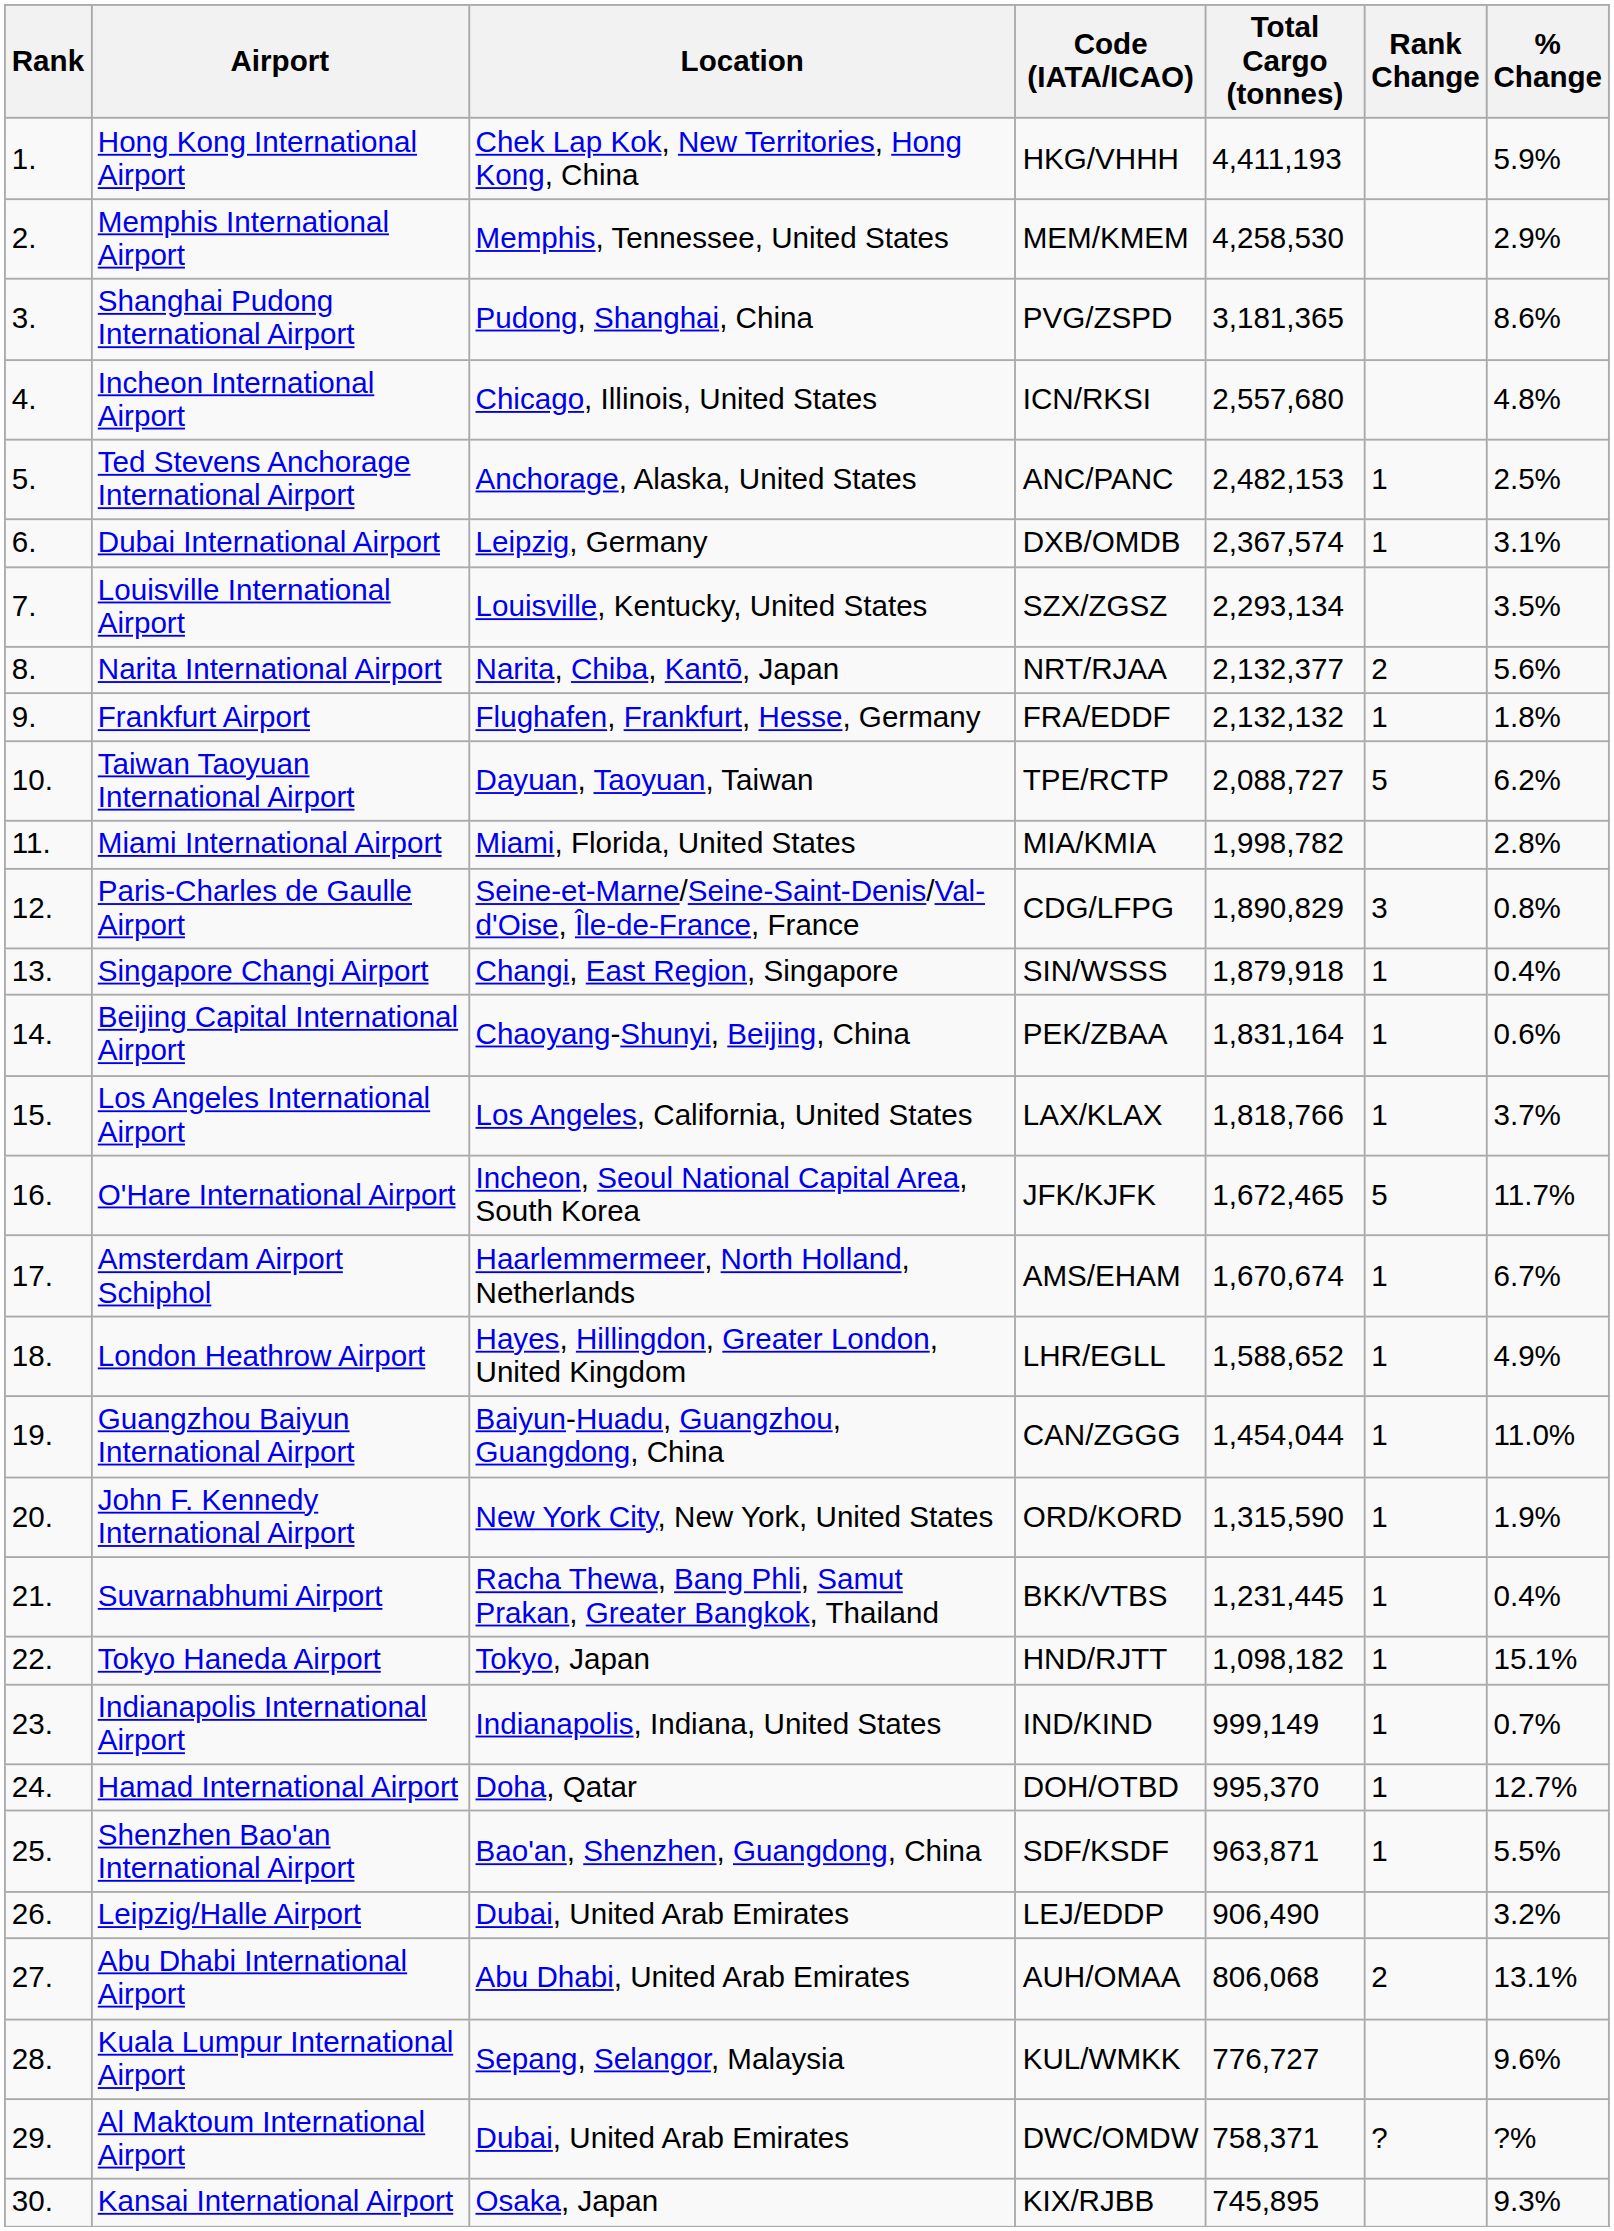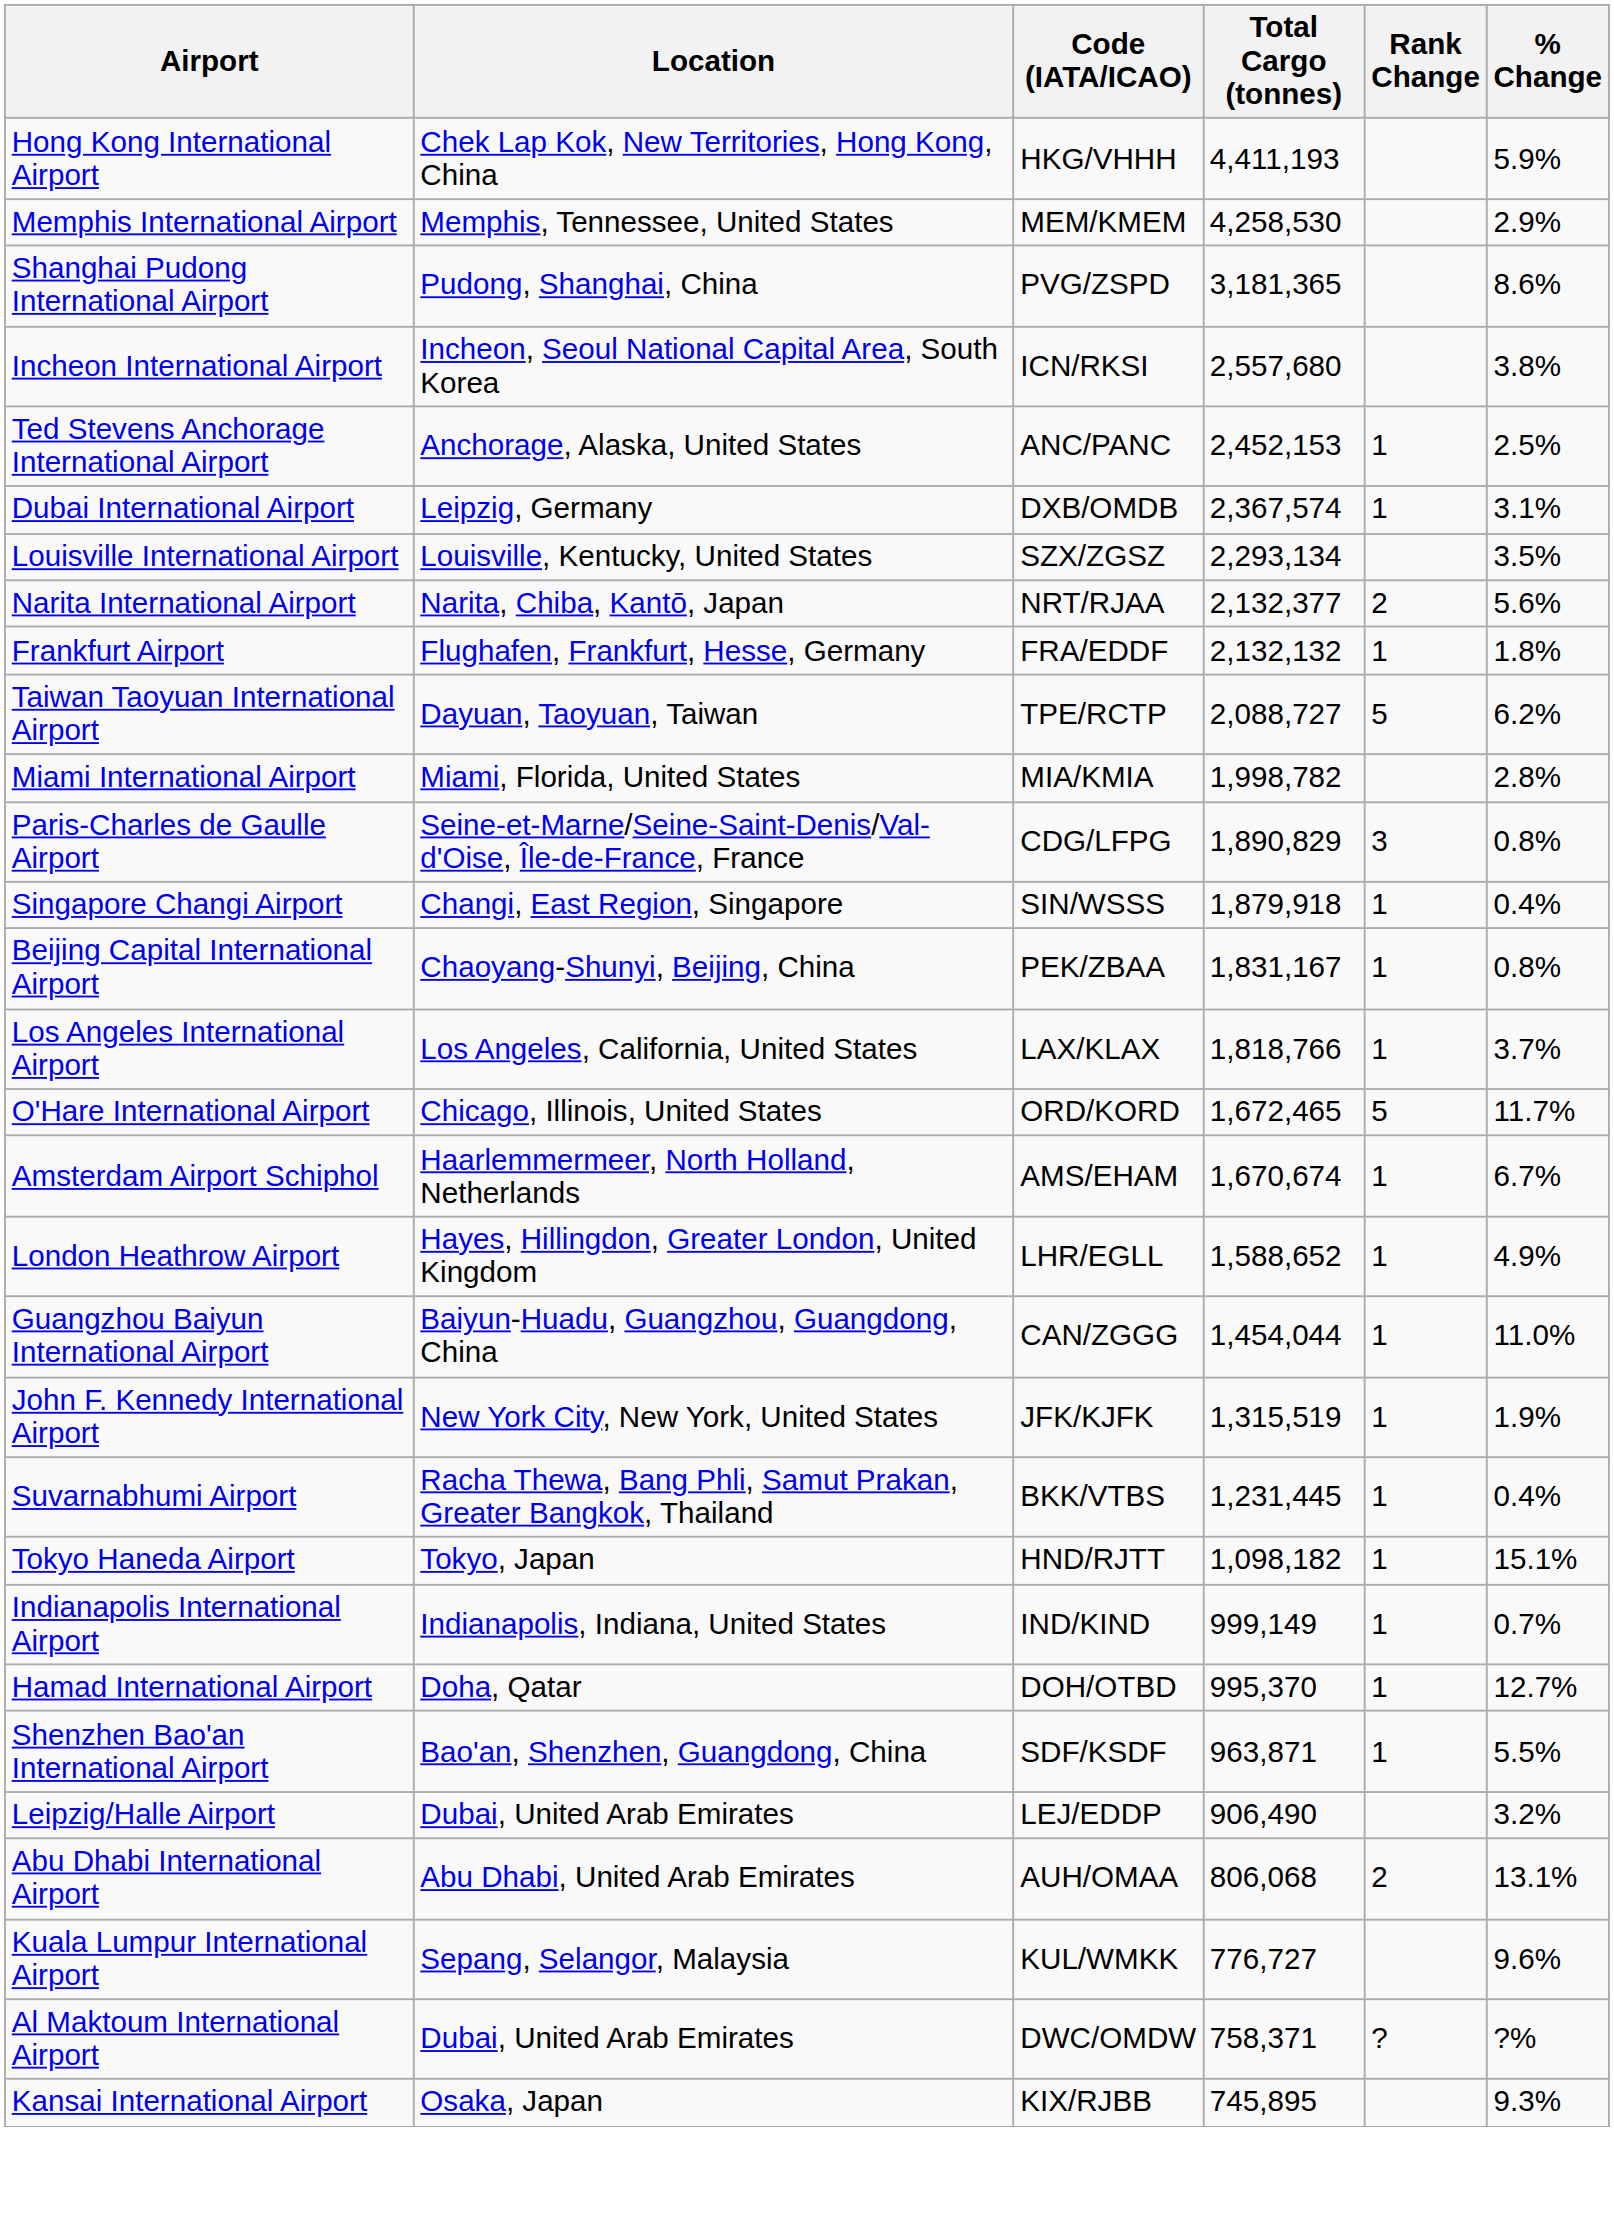- column: Rank | 1. | 2. | 3. | 4. | 5. | 6. | 7. | 8. | 9. | 10. | 11. | 12. | 13. | 14. | 15. | 16. | 17. | 18. | 19. | 20. | 21. | 22. | 23. | 24. | 25. | 26. | 27. | 28. | 29. | 30.
Incheon International Airport | Location: Chicago, Illinois, United States -> Incheon, Seoul National Capital Area, South Korea
Incheon International Airport | % Change: 4.8% -> 3.8%
Ted Stevens Anchorage International Airport | Total Cargo (tonnes): 2,482,153 -> 2,452,153
Beijing Capital International Airport | Total Cargo (tonnes): 1,831,164 -> 1,831,167
Beijing Capital International Airport | % Change: 0.6% -> 0.8%
O'Hare International Airport | Location: Incheon, Seoul National Capital Area, South Korea -> Chicago, Illinois, United States
O'Hare International Airport | Code (IATA/ICAO): JFK/KJFK -> ORD/KORD
John F. Kennedy International Airport | Code (IATA/ICAO): ORD/KORD -> JFK/KJFK
John F. Kennedy International Airport | Total Cargo (tonnes): 1,315,590 -> 1,315,519
